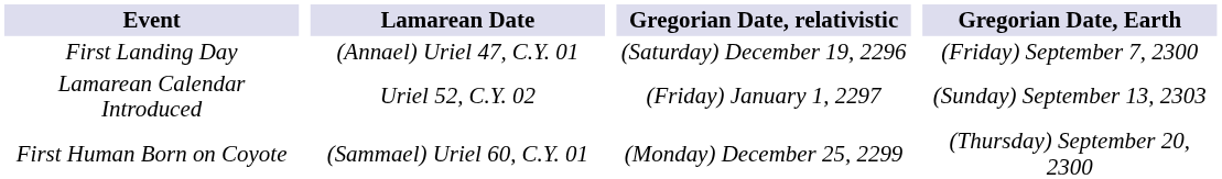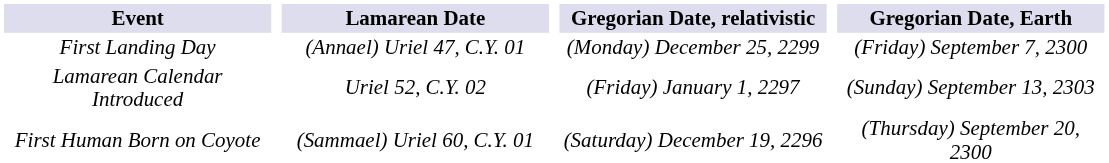First Landing Day | Gregorian Date, relativistic: (Saturday) December 19, 2296 -> (Monday) December 25, 2299
First Human Born on Coyote | Gregorian Date, relativistic: (Monday) December 25, 2299 -> (Saturday) December 19, 2296
